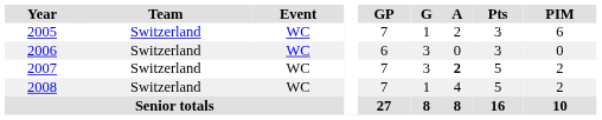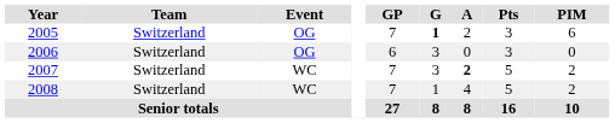2005 | Event: WC -> OG
2005 | G: normal -> bold
2006 | Event: WC -> OG
